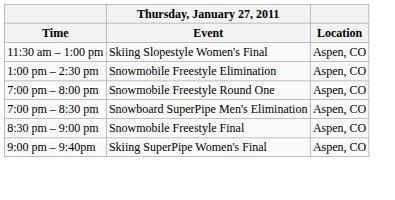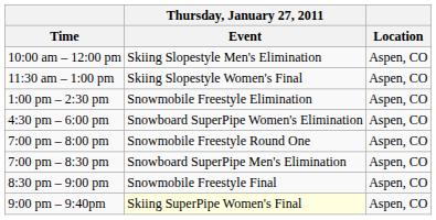+ row: 10:00 am – 12:00 pm | Skiing Slopestyle Men's Elimination | Aspen, CO
+ row: 4:30 pm – 6:00 pm | Snowboard SuperPipe Women's Elimination | Aspen, CO
9:00 pm – 9:40pm | Thursday, January 27, 2011 / Event: no background -> lightyellow background
